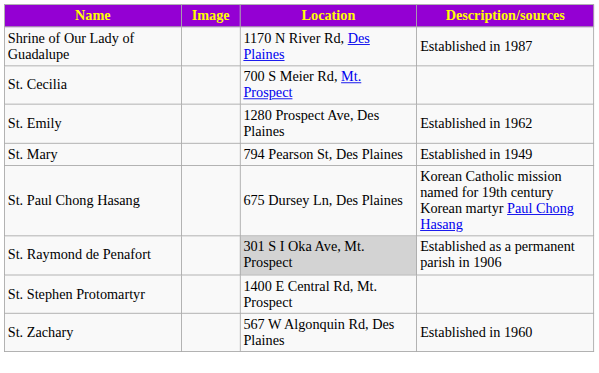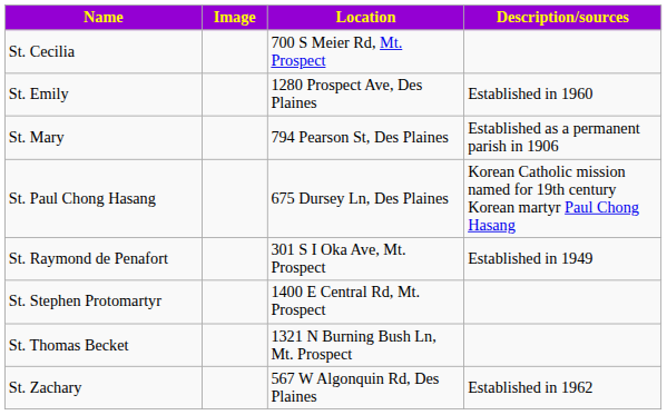- row: Shrine of Our Lady of Guadalupe | 1170 N River Rd, Des Plaines | Established in 1987
St. Emily | Description/sources: Established in 1962 -> Established in 1960
St. Mary | Description/sources: Established in 1949 -> Established as a permanent parish in 1906
St. Raymond de Penafort | Location: lightgrey background -> no background
St. Raymond de Penafort | Description/sources: Established as a permanent parish in 1906 -> Established in 1949
+ row: St. Thomas Becket | 1321 N Burning Bush Ln, Mt. Prospect
St. Zachary | Description/sources: Established in 1960 -> Established in 1962
